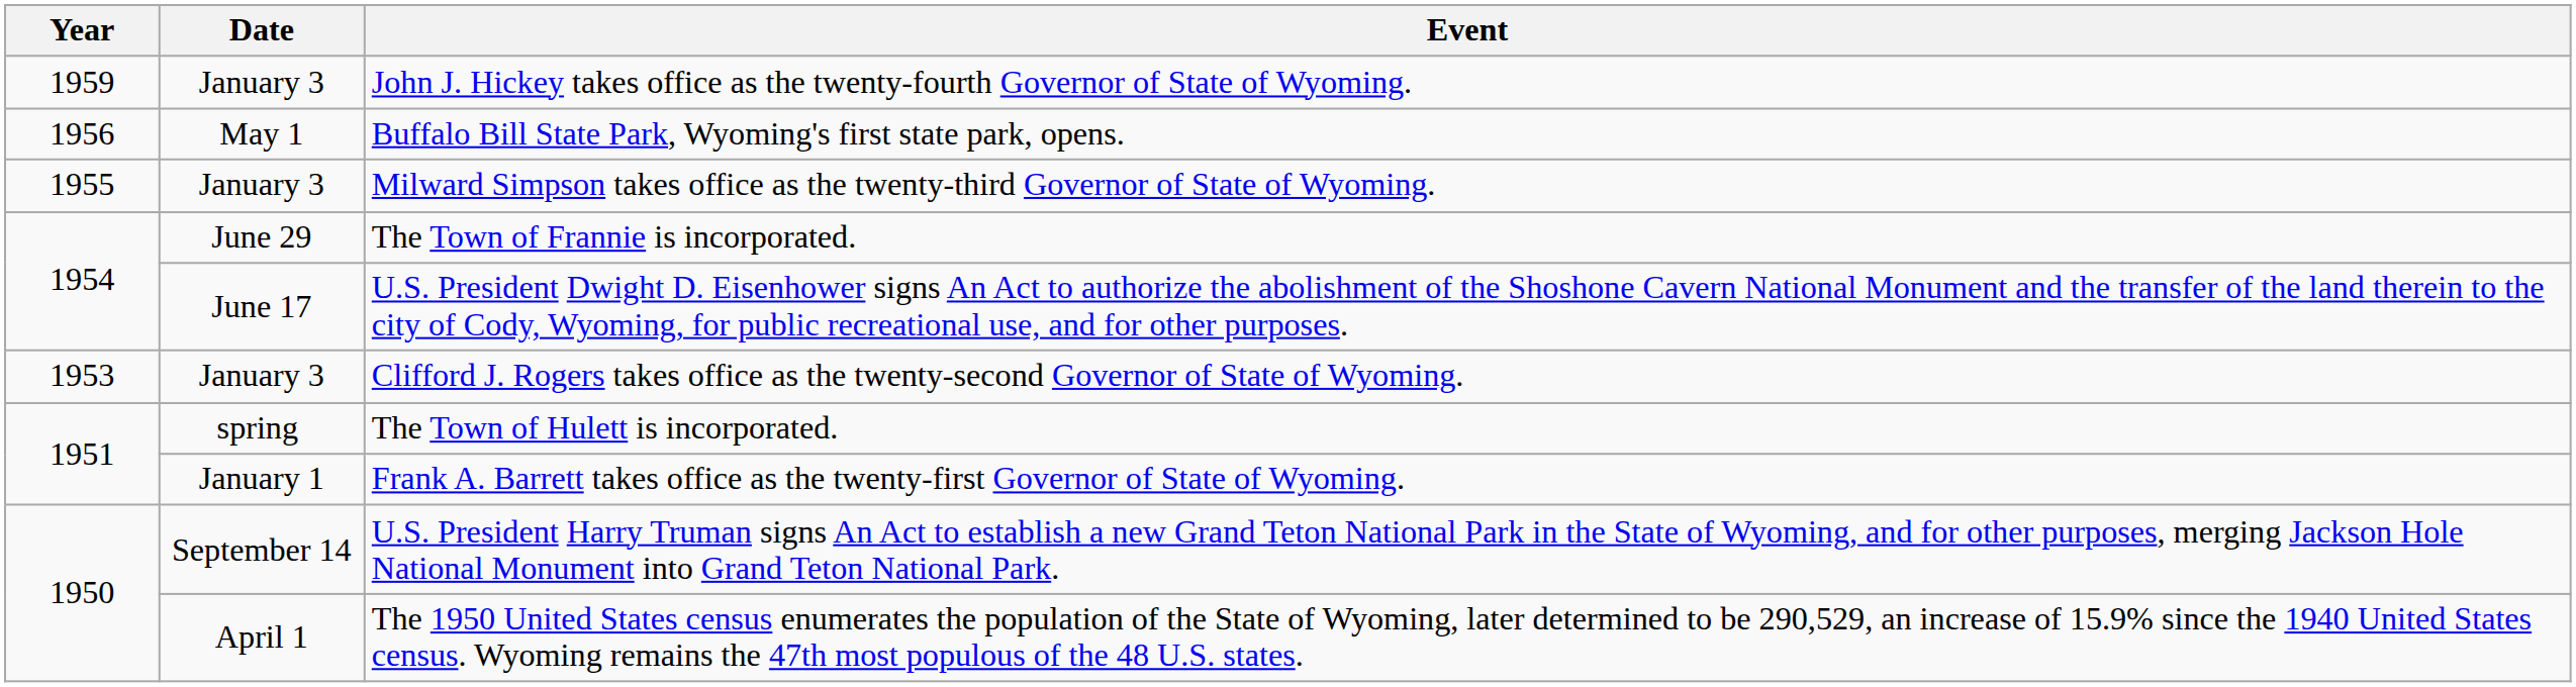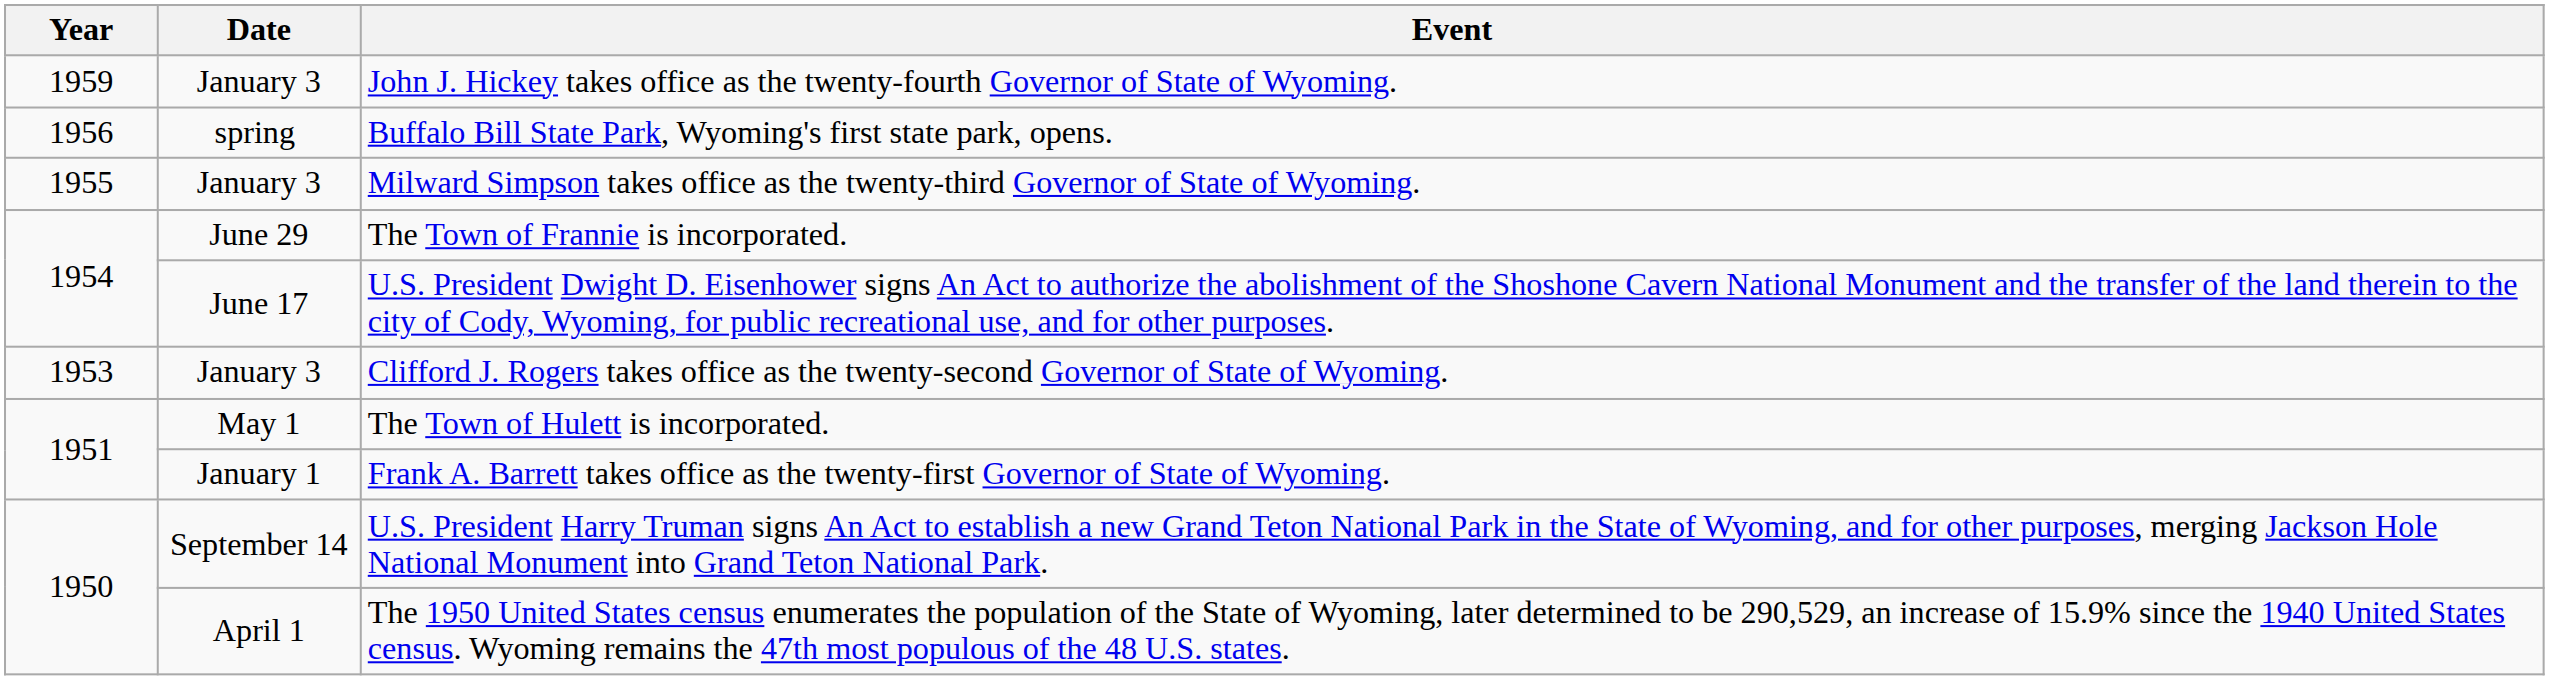Buffalo Bill State Park, Wyoming's first state park, opens. | Date: May 1 -> spring
The Town of Hulett is incorporated. | Date: spring -> May 1
